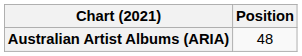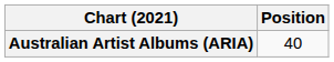Australian Artist Albums (ARIA) | Position: 48 -> 40
